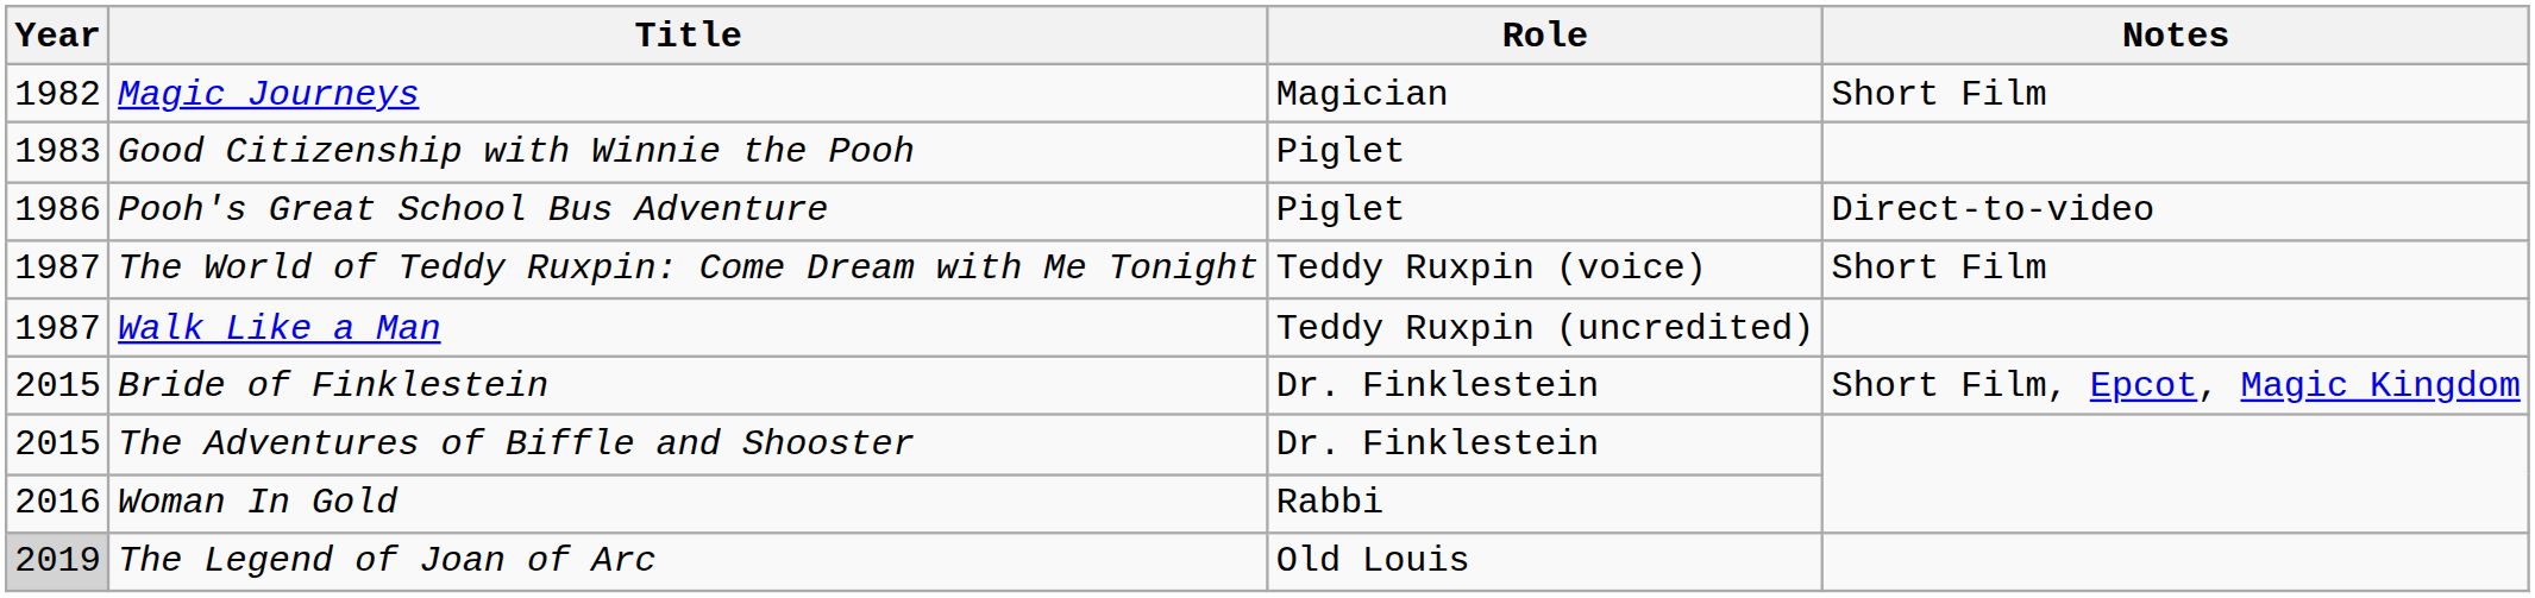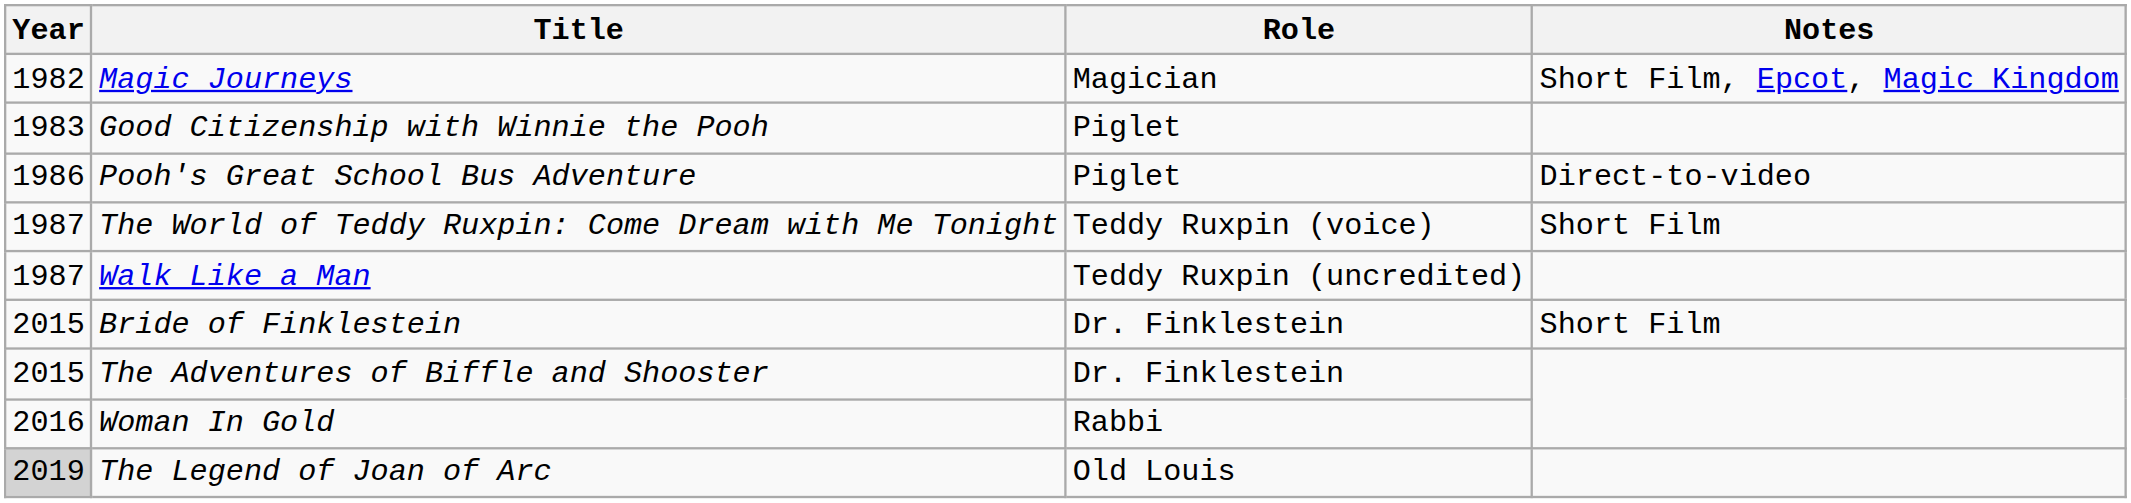Magic Journeys | Notes: Short Film -> Short Film, Epcot, Magic Kingdom
Bride of Finklestein | Notes: Short Film, Epcot, Magic Kingdom -> Short Film
